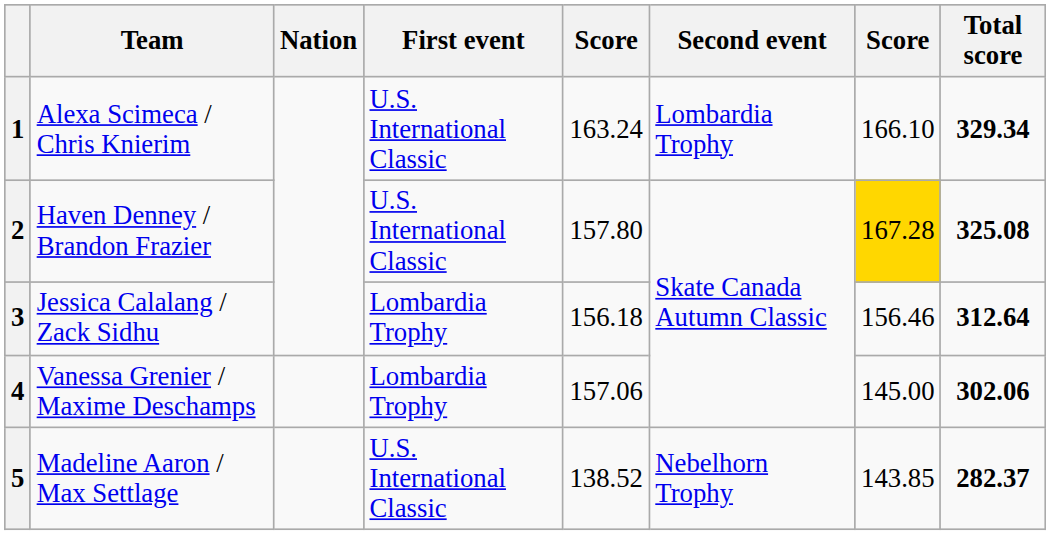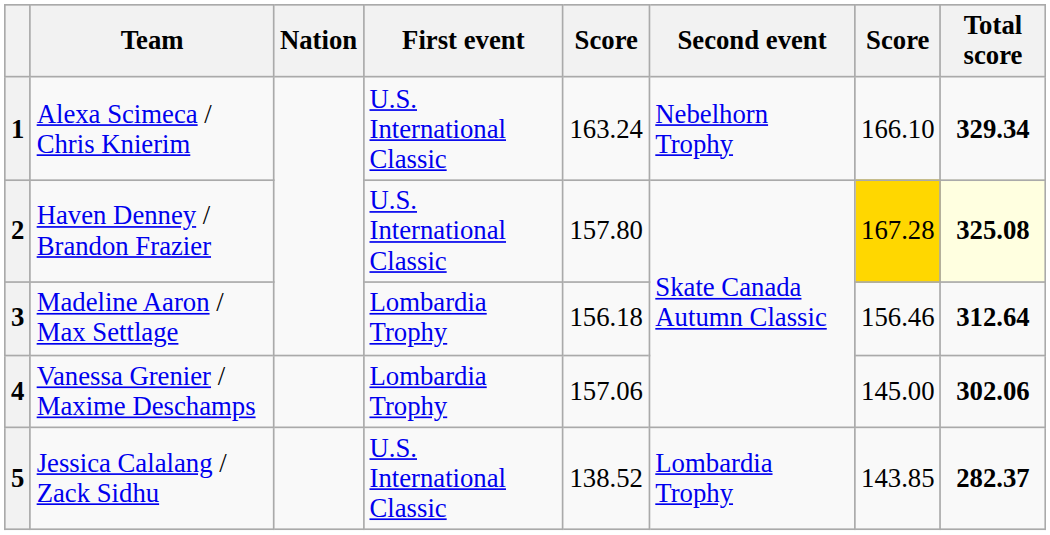1 | Second event: Lombardia Trophy -> Nebelhorn Trophy
2 | Total score: no background -> lightyellow background
3 | Team: Jessica Calalang / Zack Sidhu -> Madeline Aaron / Max Settlage
5 | Team: Madeline Aaron / Max Settlage -> Jessica Calalang / Zack Sidhu
5 | Second event: Nebelhorn Trophy -> Lombardia Trophy
